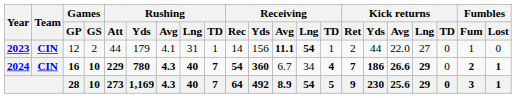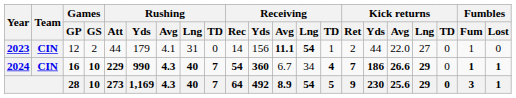2023 | Rushing / TD: 1 -> 0
2024 | Rushing / Yds: 780 -> 990
2024 | Fumbles / Fum: 2 -> 1
